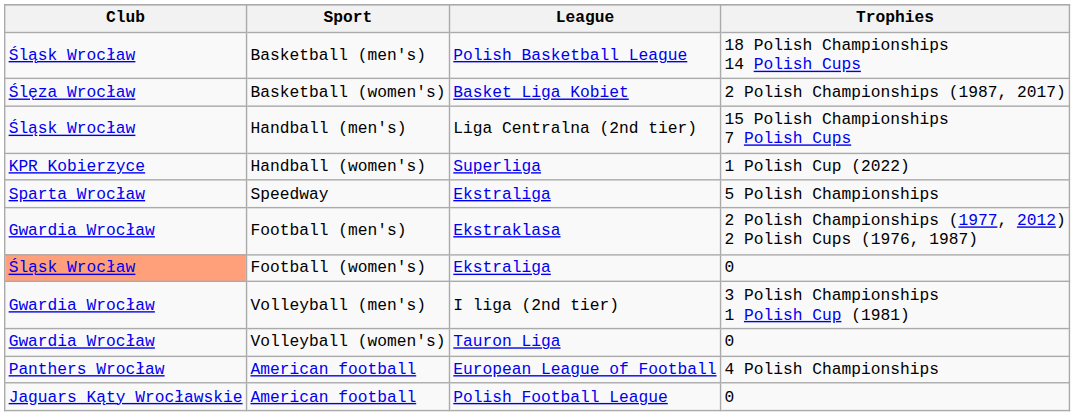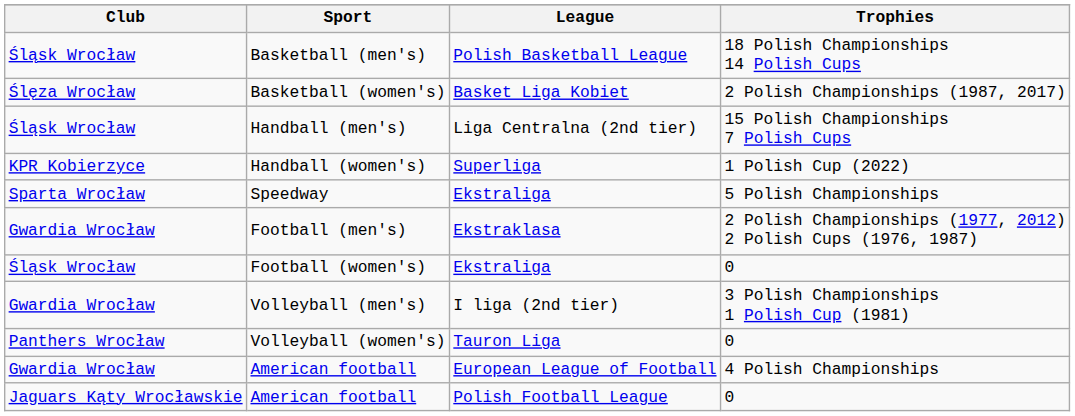Football (women's) | Club: lightsalmon background -> no background
Volleyball (women's) | Club: Gwardia Wrocław -> Panthers Wrocław
American football / European League of Football | Club: Panthers Wrocław -> Gwardia Wrocław
